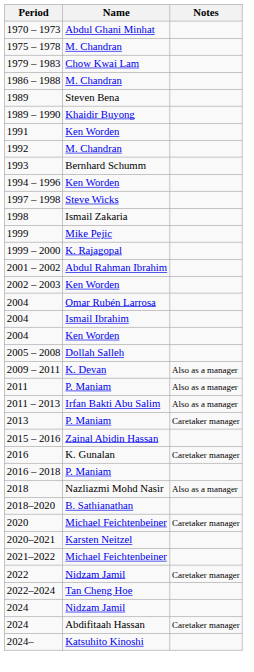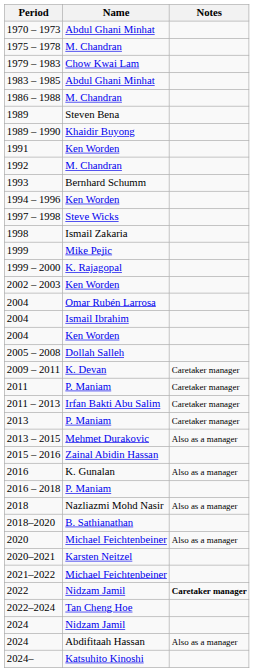+ row: 1983 – 1985 | Abdul Ghani Minhat
- row: 2001 – 2002 | Abdul Rahman Ibrahim
2009 – 2011 | Notes: Also as a manager -> Caretaker manager
2011 | Notes: Also as a manager -> Caretaker manager
2011 – 2013 | Notes: Also as a manager -> Caretaker manager
+ row: 2013 – 2015 | Mehmet Durakovic | Also as a manager
2016 | Notes: Caretaker manager -> Also as a manager
2020 | Notes: Caretaker manager -> Also as a manager
2022 | Notes: normal -> bold
2024 / Abdifitaah Hassan | Notes: Caretaker manager -> Also as a manager
